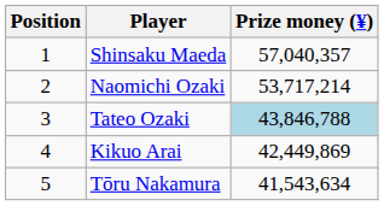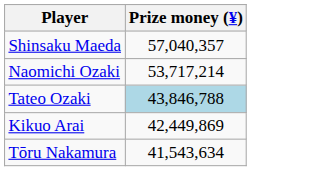- column: Position | 1 | 2 | 3 | 4 | 5
